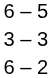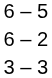rows swapped: 3 – 3 <-> 6 – 2
